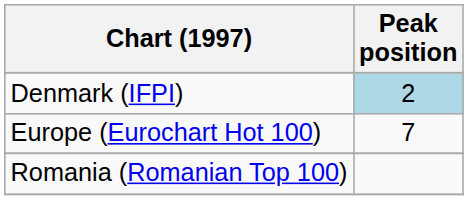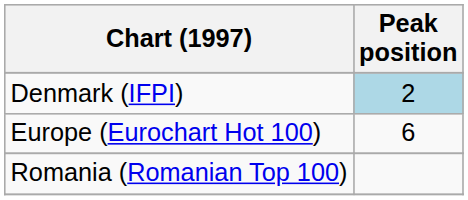Europe (Eurochart Hot 100) | Peak position: 7 -> 6
